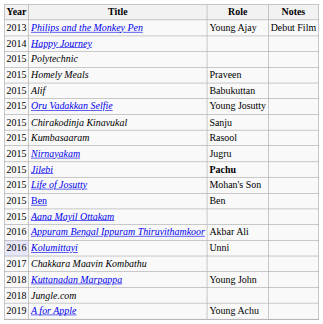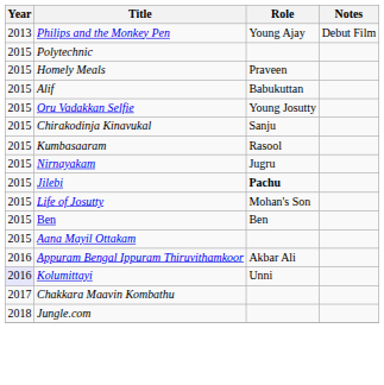- row: 2014 | Happy Journey
- row: 2018 | Kuttanadan Marpappa | Young John
- row: 2019 | A for Apple | Young Achu
